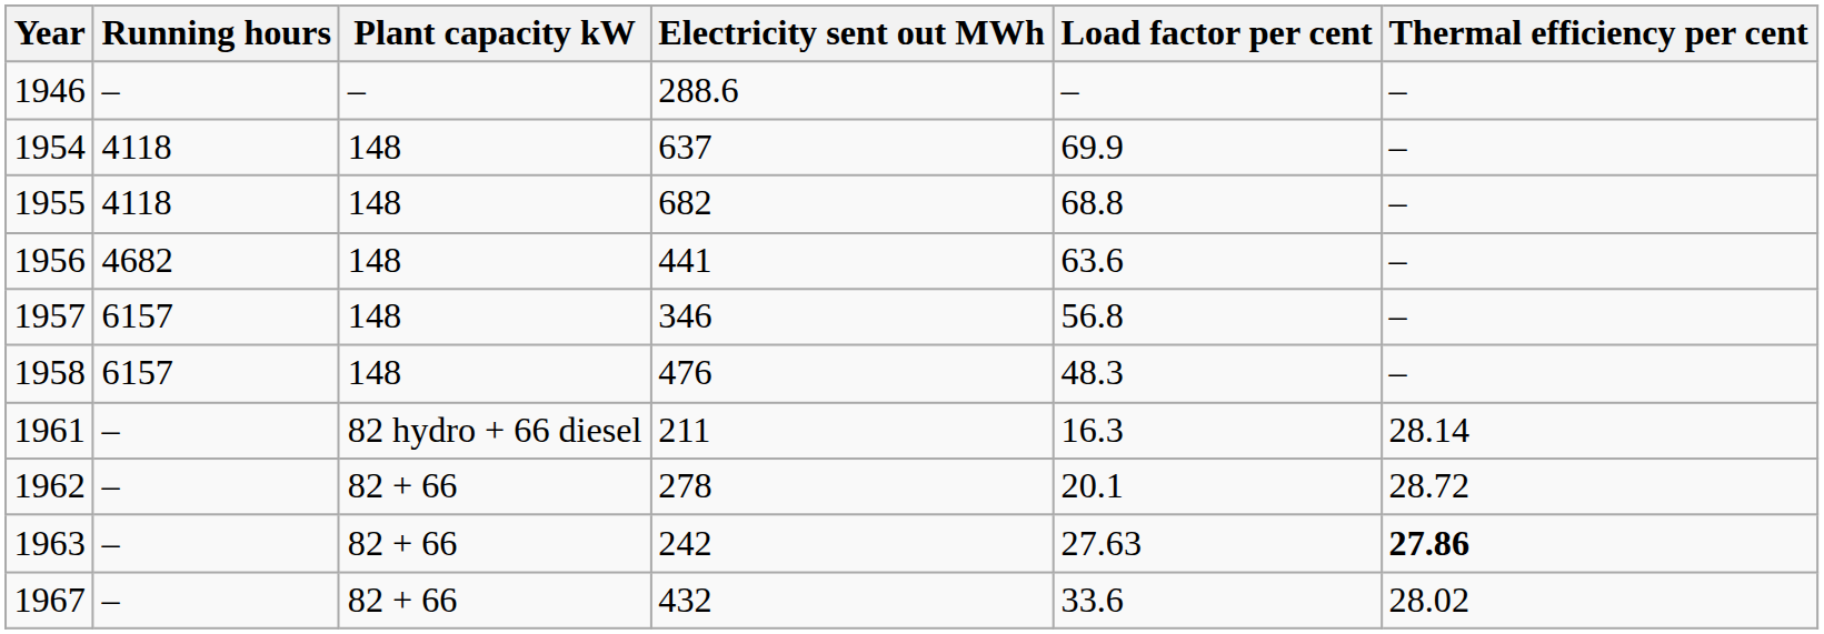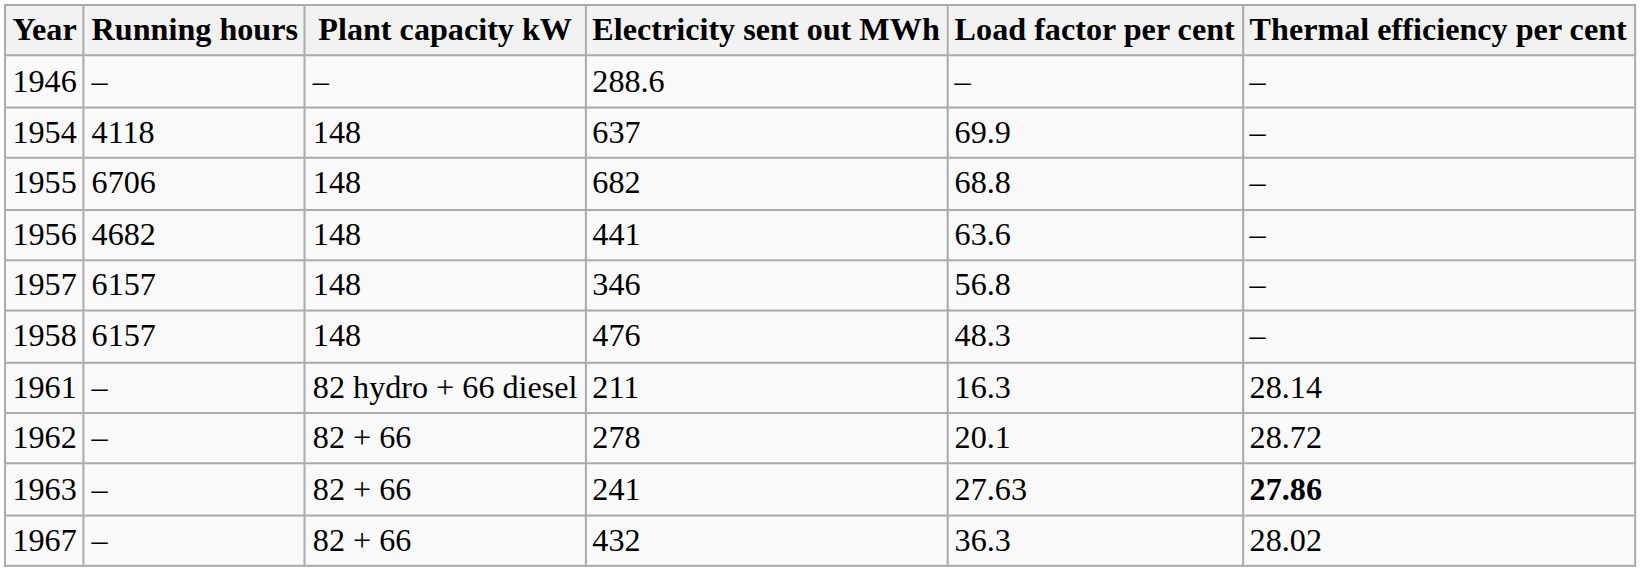1955 | Running hours: 4118 -> 6706
1963 | Electricity sent out MWh: 242 -> 241
1967 | Load factor per cent: 33.6 -> 36.3
